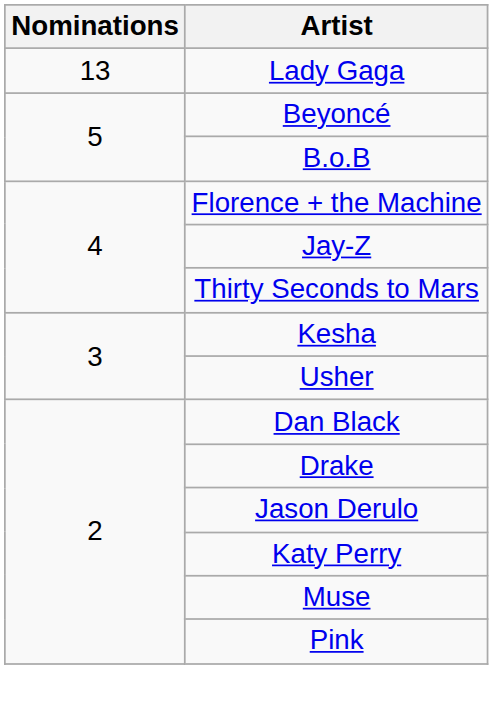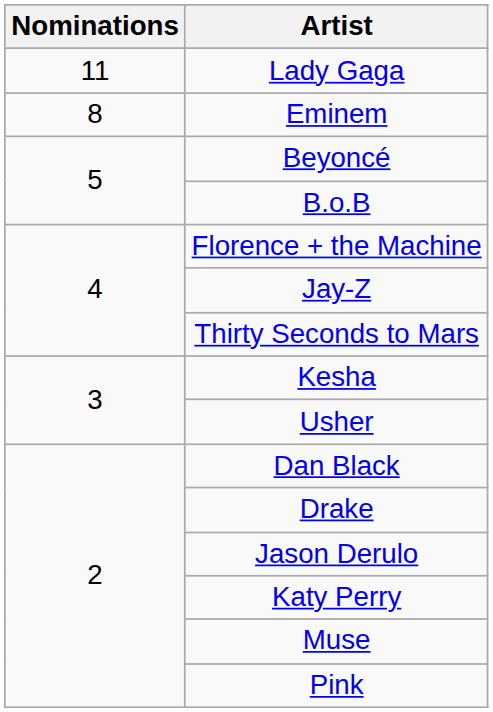Lady Gaga | Nominations: 13 -> 11
+ row: 8 | Eminem
